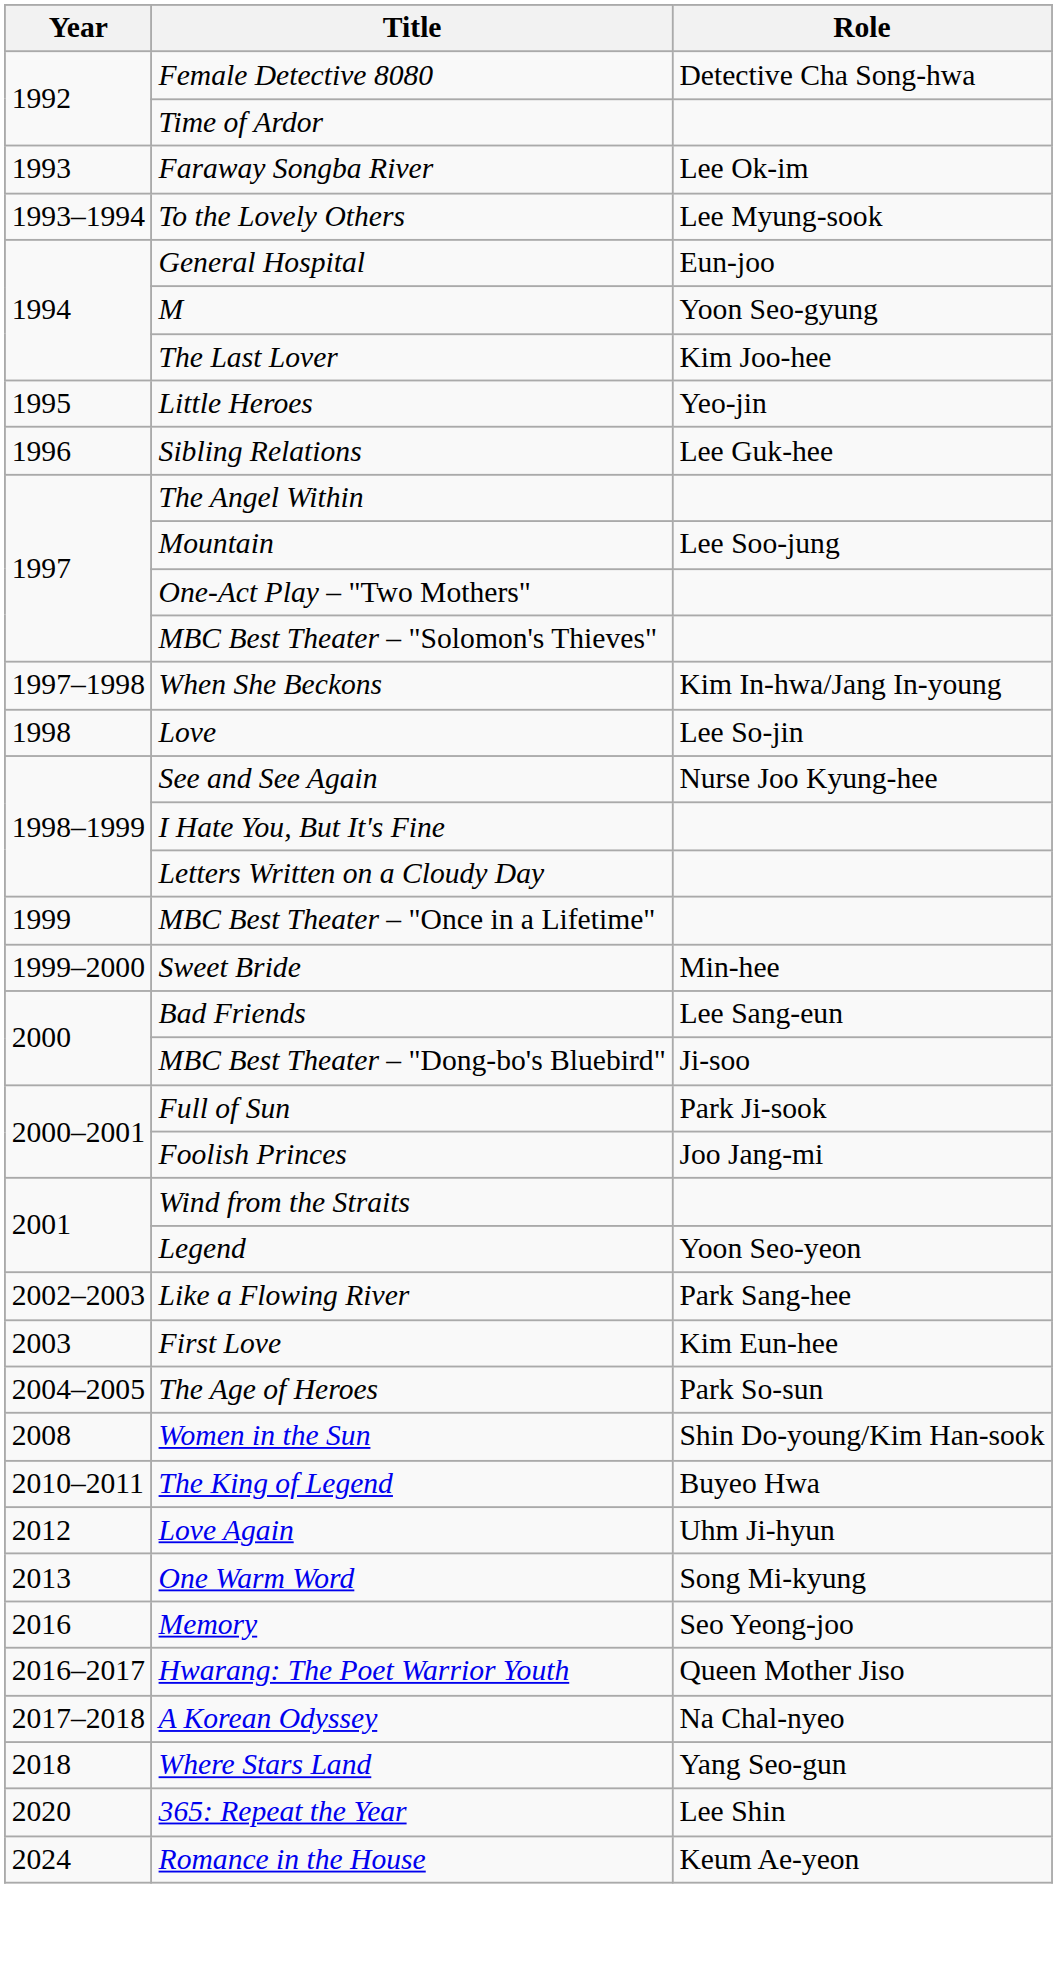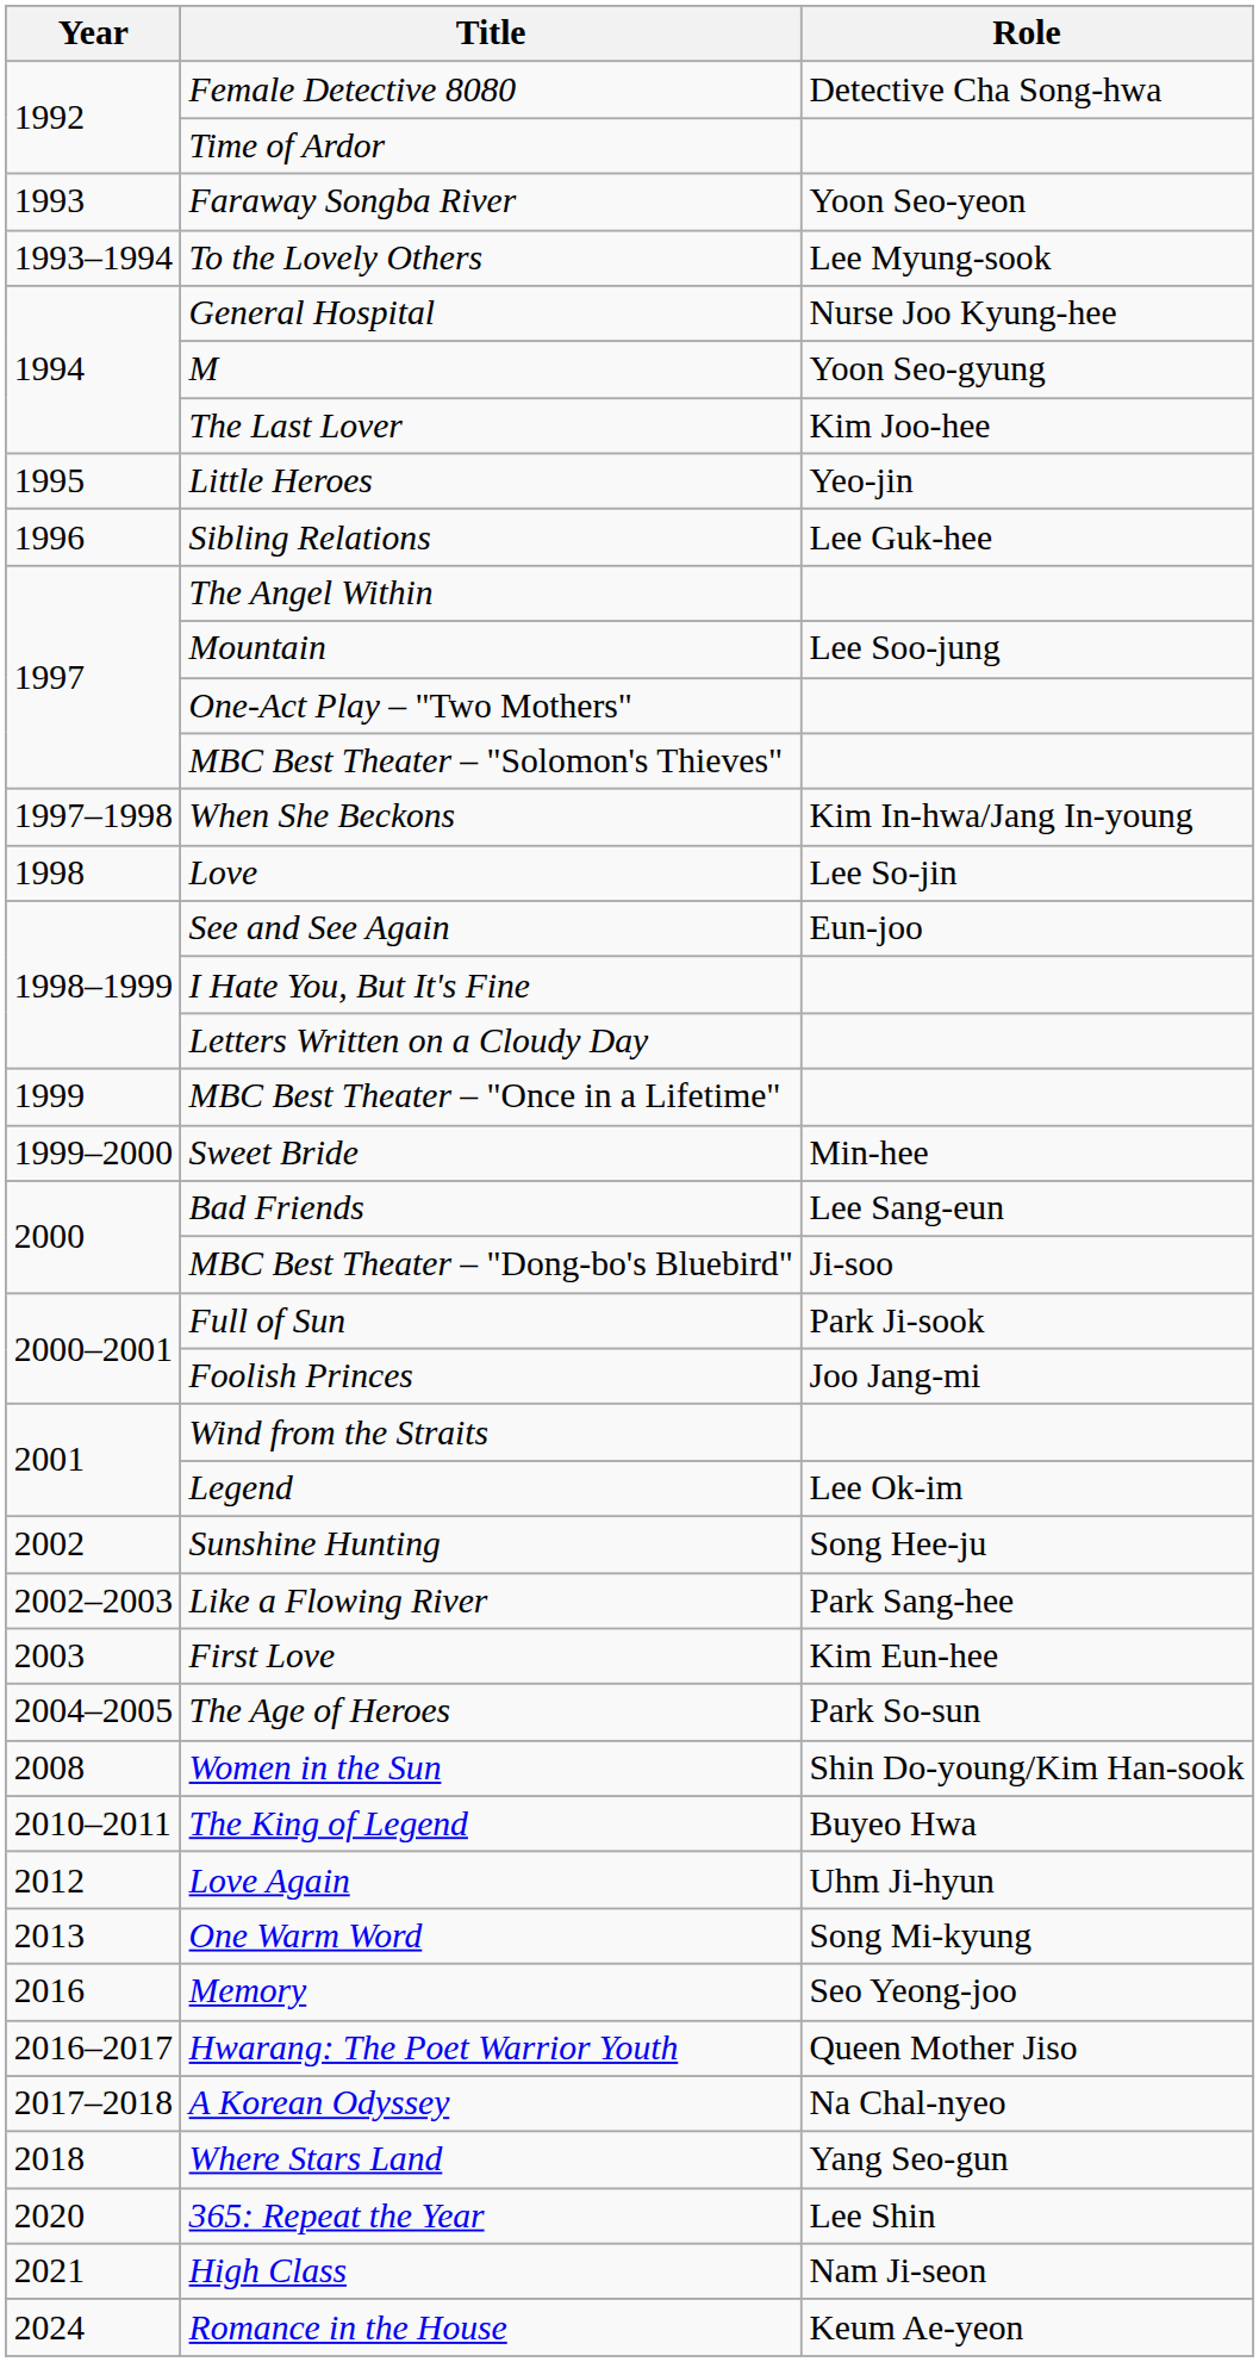Faraway Songba River | Role: Lee Ok-im -> Yoon Seo-yeon
General Hospital | Role: Eun-joo -> Nurse Joo Kyung-hee
See and See Again | Role: Nurse Joo Kyung-hee -> Eun-joo
Legend | Role: Yoon Seo-yeon -> Lee Ok-im
+ row: 2002 | Sunshine Hunting | Song Hee-ju
+ row: 2021 | High Class | Nam Ji-seon
